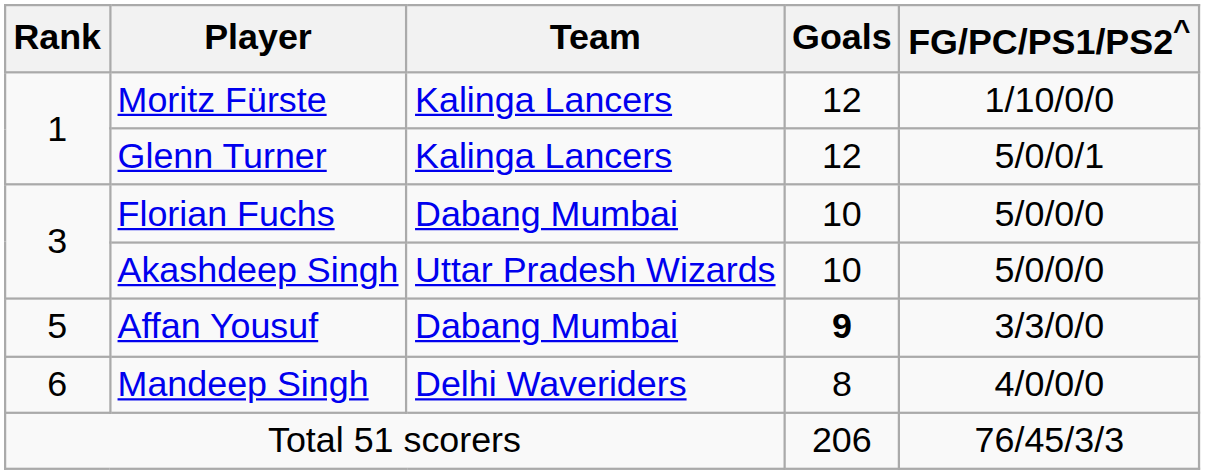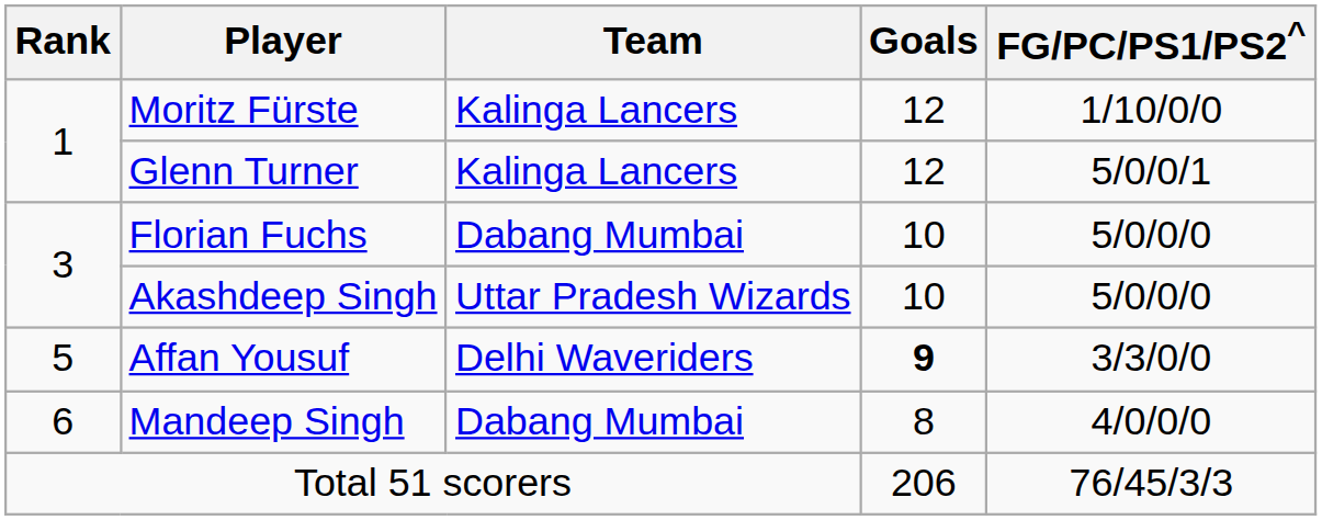Affan Yousuf | Team: Dabang Mumbai -> Delhi Waveriders
Mandeep Singh | Team: Delhi Waveriders -> Dabang Mumbai
